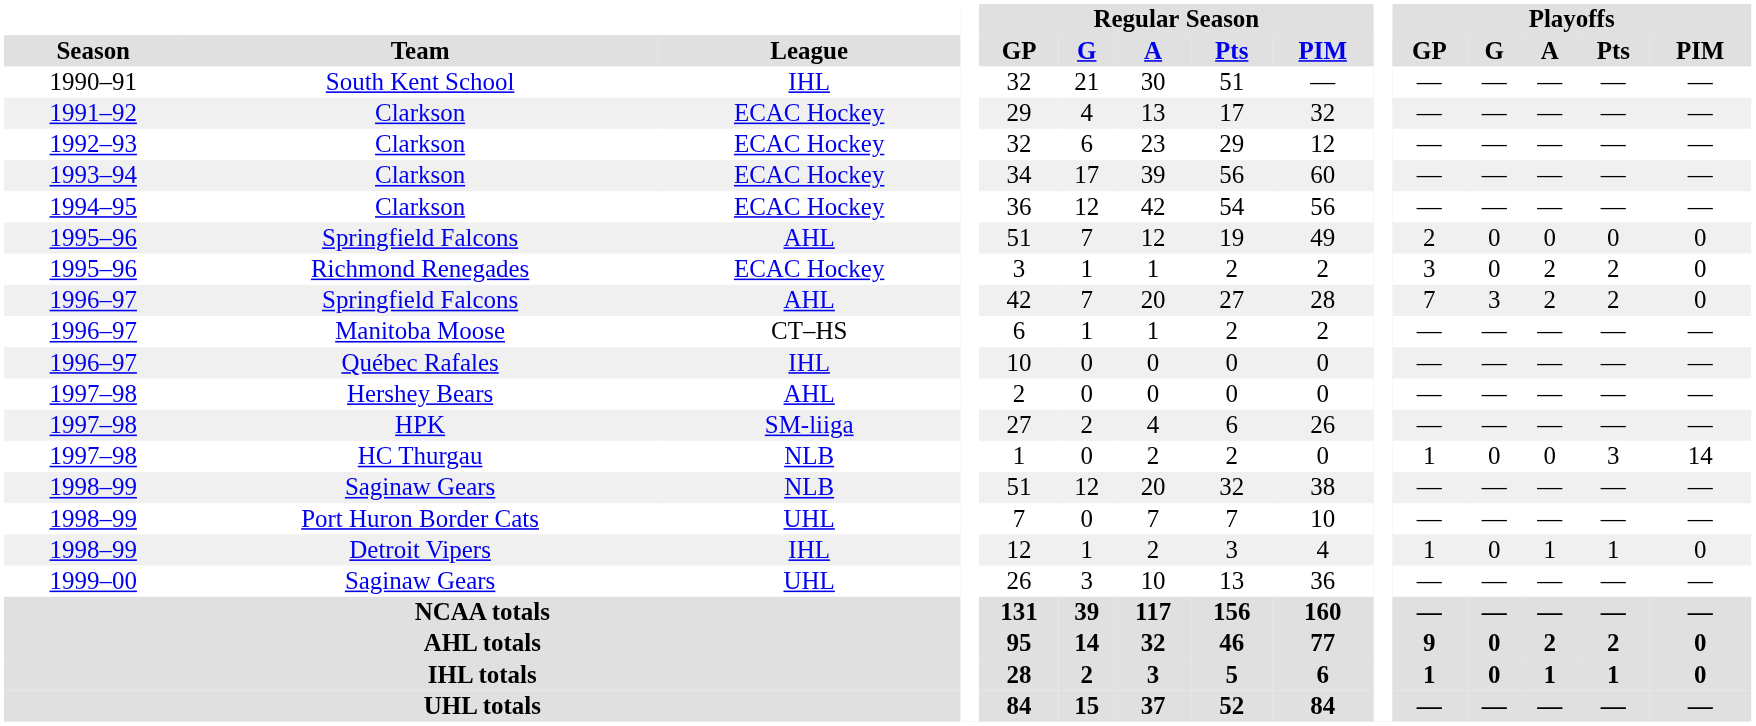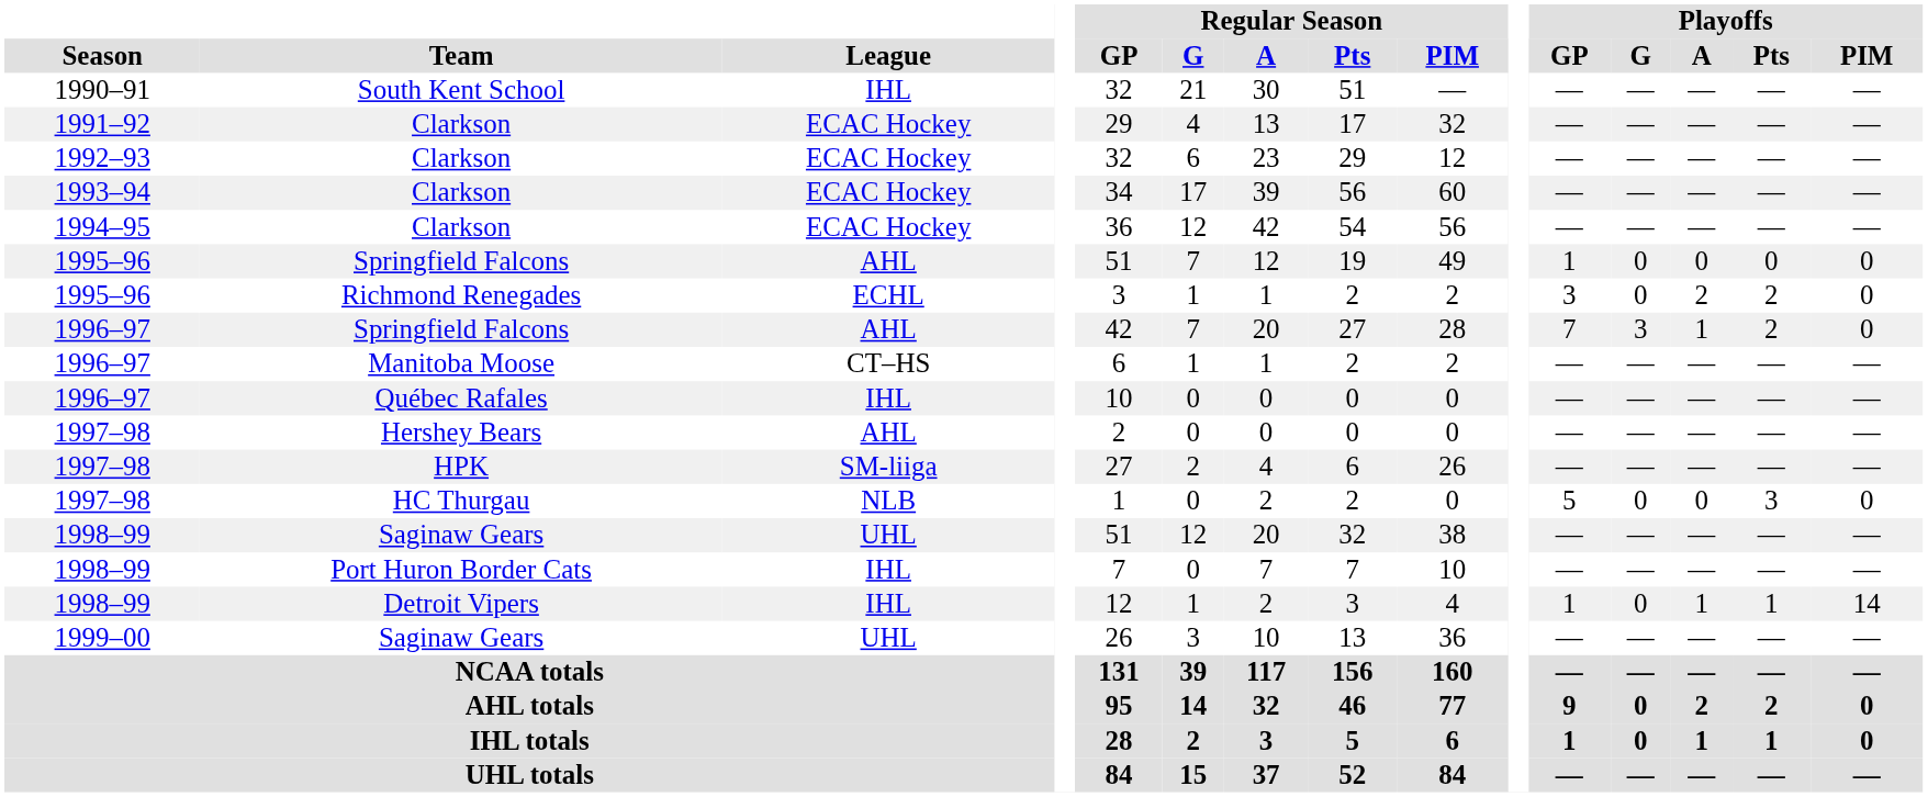1995–96 / Springfield Falcons | Playoffs / GP: 2 -> 1
Richmond Renegades | League: ECAC Hockey -> ECHL
1996–97 / Springfield Falcons | Playoffs / A: 2 -> 1
HC Thurgau | Playoffs / GP: 1 -> 5
HC Thurgau | Playoffs / PIM: 14 -> 0
1998–99 / Saginaw Gears | League: NLB -> UHL
Port Huron Border Cats | League: UHL -> IHL
Detroit Vipers | Playoffs / PIM: 0 -> 14
